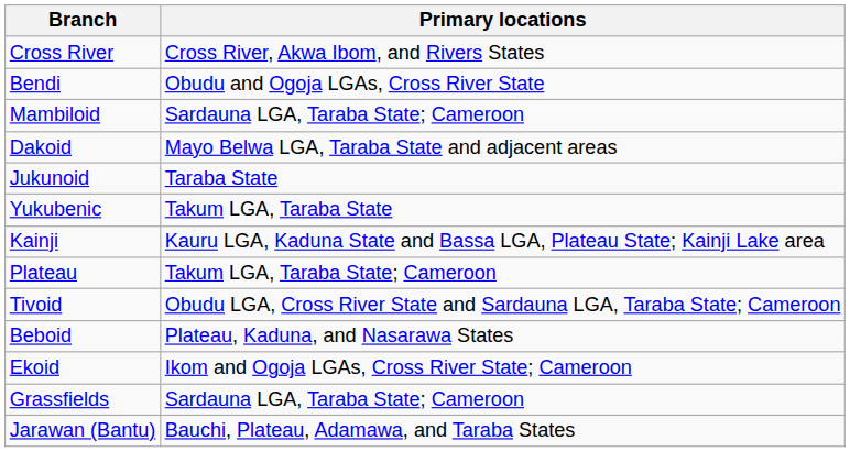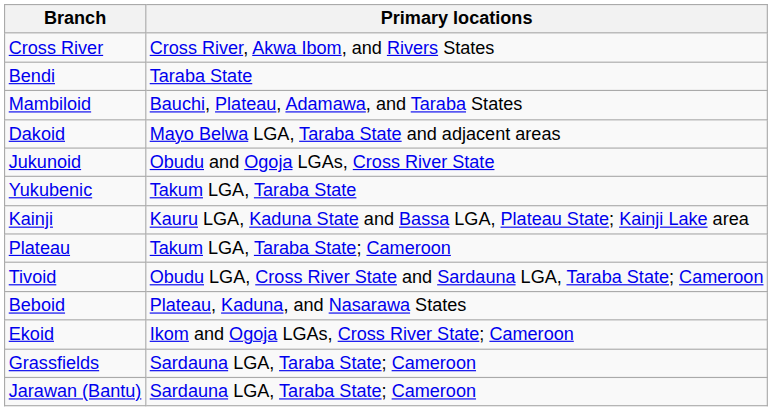Bendi | Primary locations: Obudu and Ogoja LGAs, Cross River State -> Taraba State
Mambiloid | Primary locations: Sardauna LGA, Taraba State; Cameroon -> Bauchi, Plateau, Adamawa, and Taraba States
Jukunoid | Primary locations: Taraba State -> Obudu and Ogoja LGAs, Cross River State
Jarawan (Bantu) | Primary locations: Bauchi, Plateau, Adamawa, and Taraba States -> Sardauna LGA, Taraba State; Cameroon
